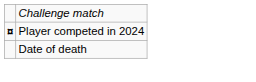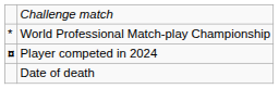+ row: * | World Professional Match-play Championship
